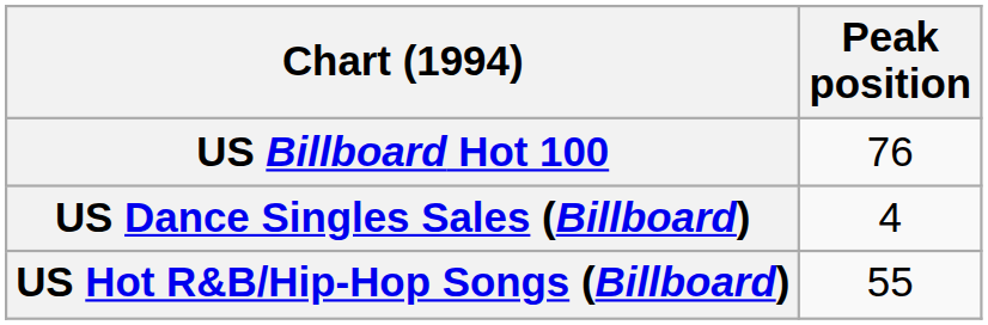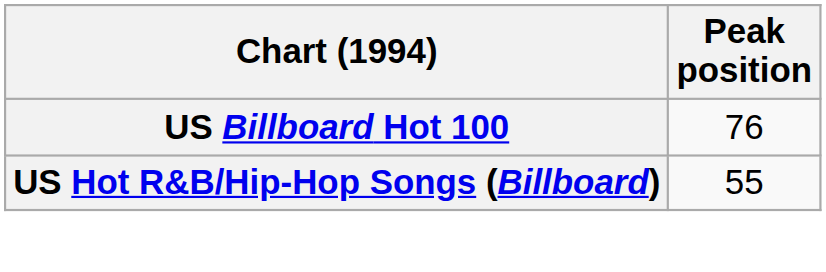- row: US Dance Singles Sales (Billboard) | 4
